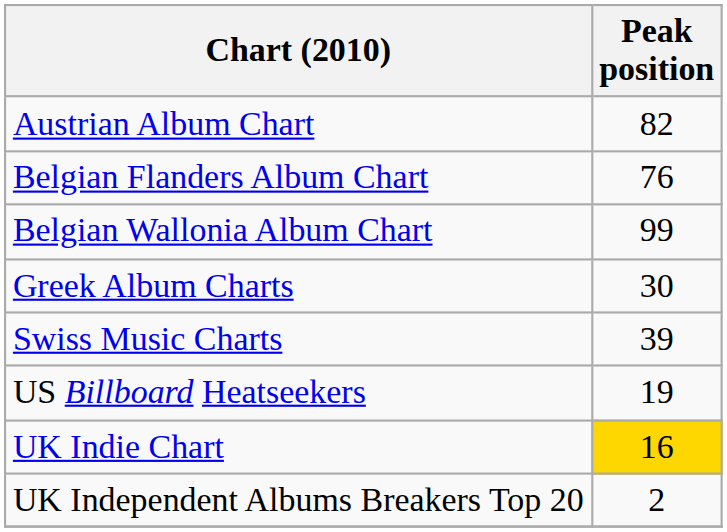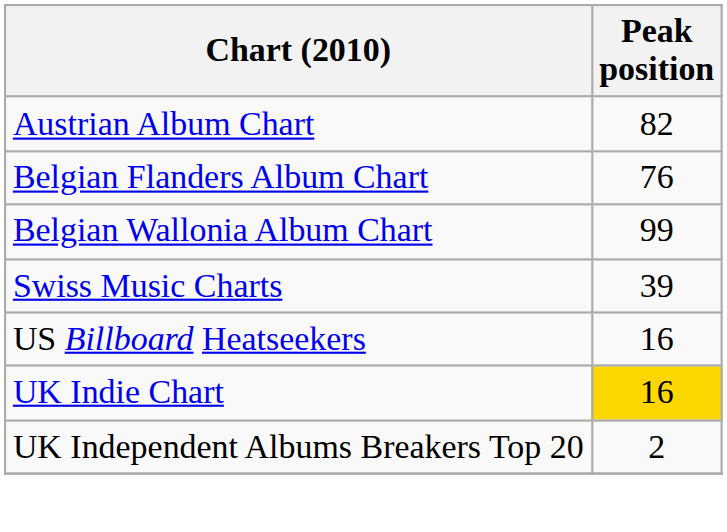- row: Greek Album Charts | 30
US Billboard Heatseekers | Peak position: 19 -> 16
